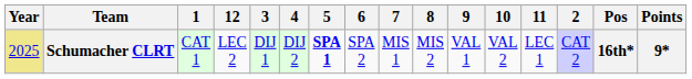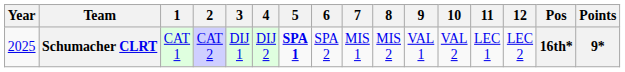columns swapped: 2 <-> 12
Schumacher CLRT | Year: khaki background -> no background
